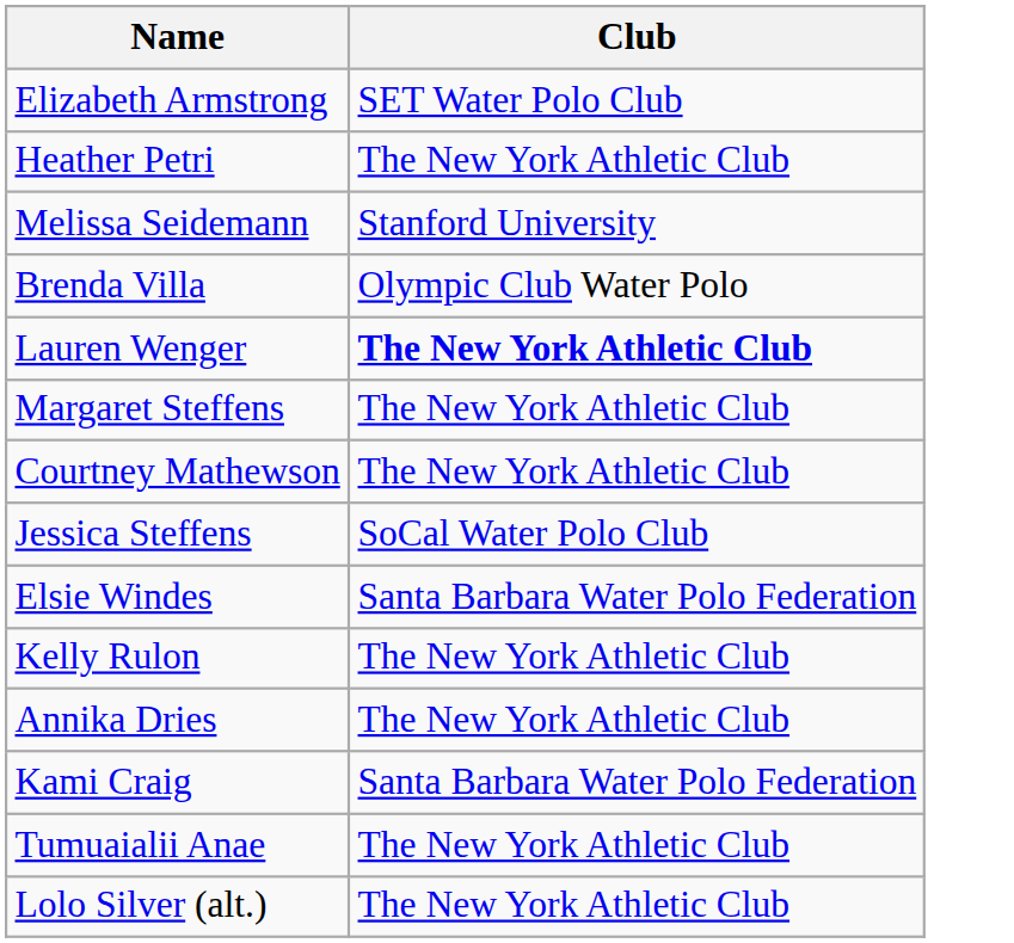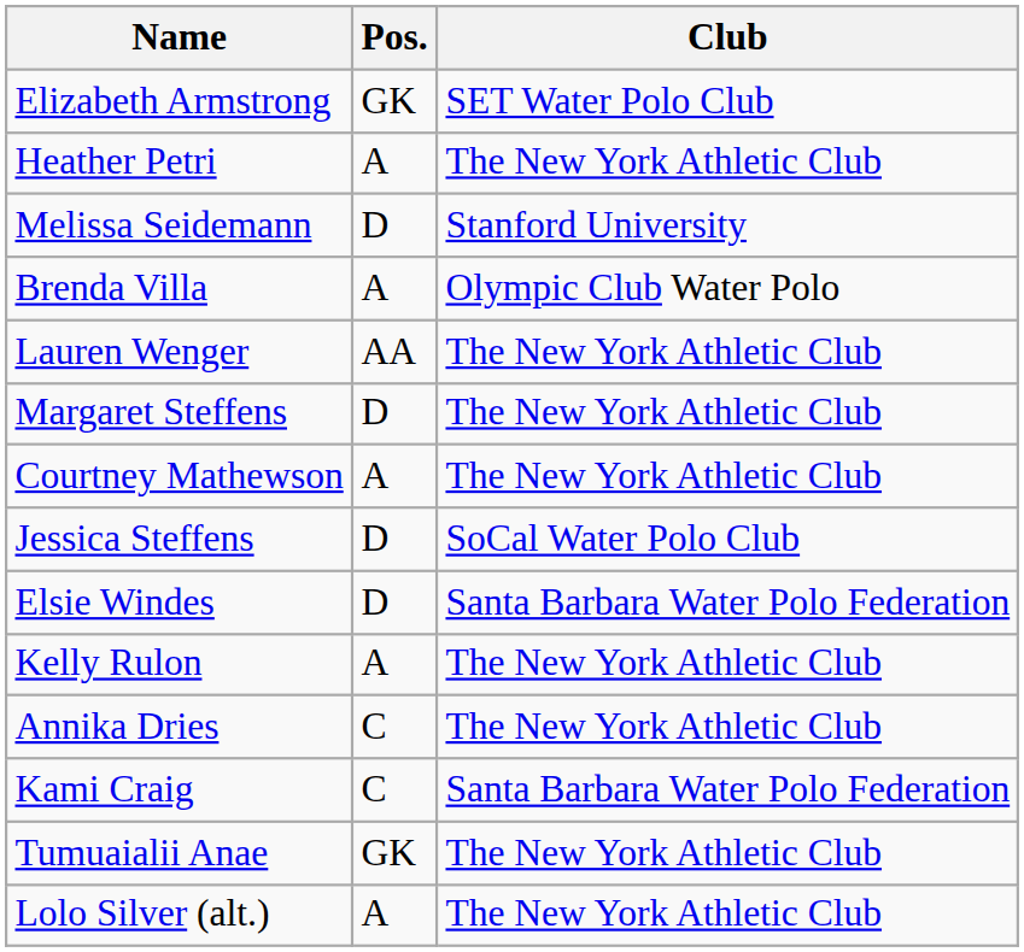+ column: Pos. | GK | A | D | A | AA | D | A | D | D | A | C | C | GK | A
Lauren Wenger | Club: bold -> normal
